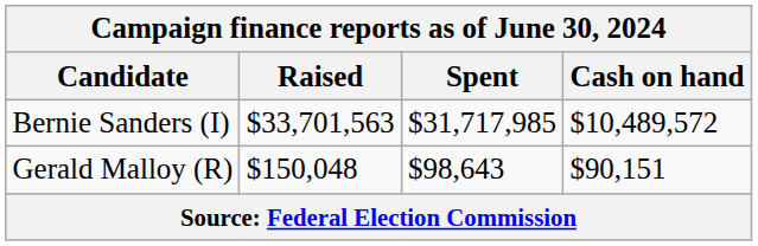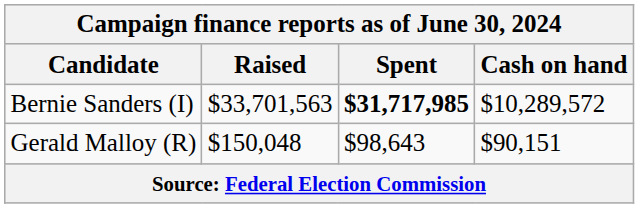Bernie Sanders (I) | Spent: normal -> bold
Bernie Sanders (I) | Cash on hand: $10,489,572 -> $10,289,572
